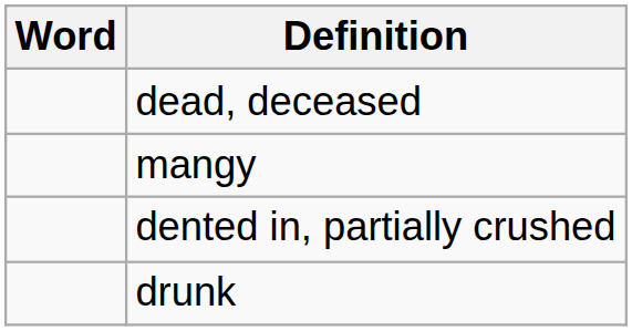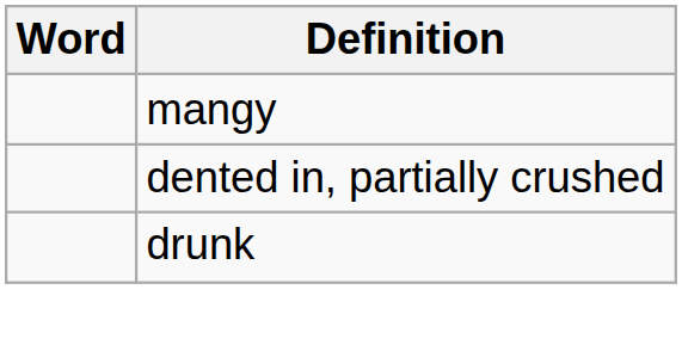- row: dead, deceased
